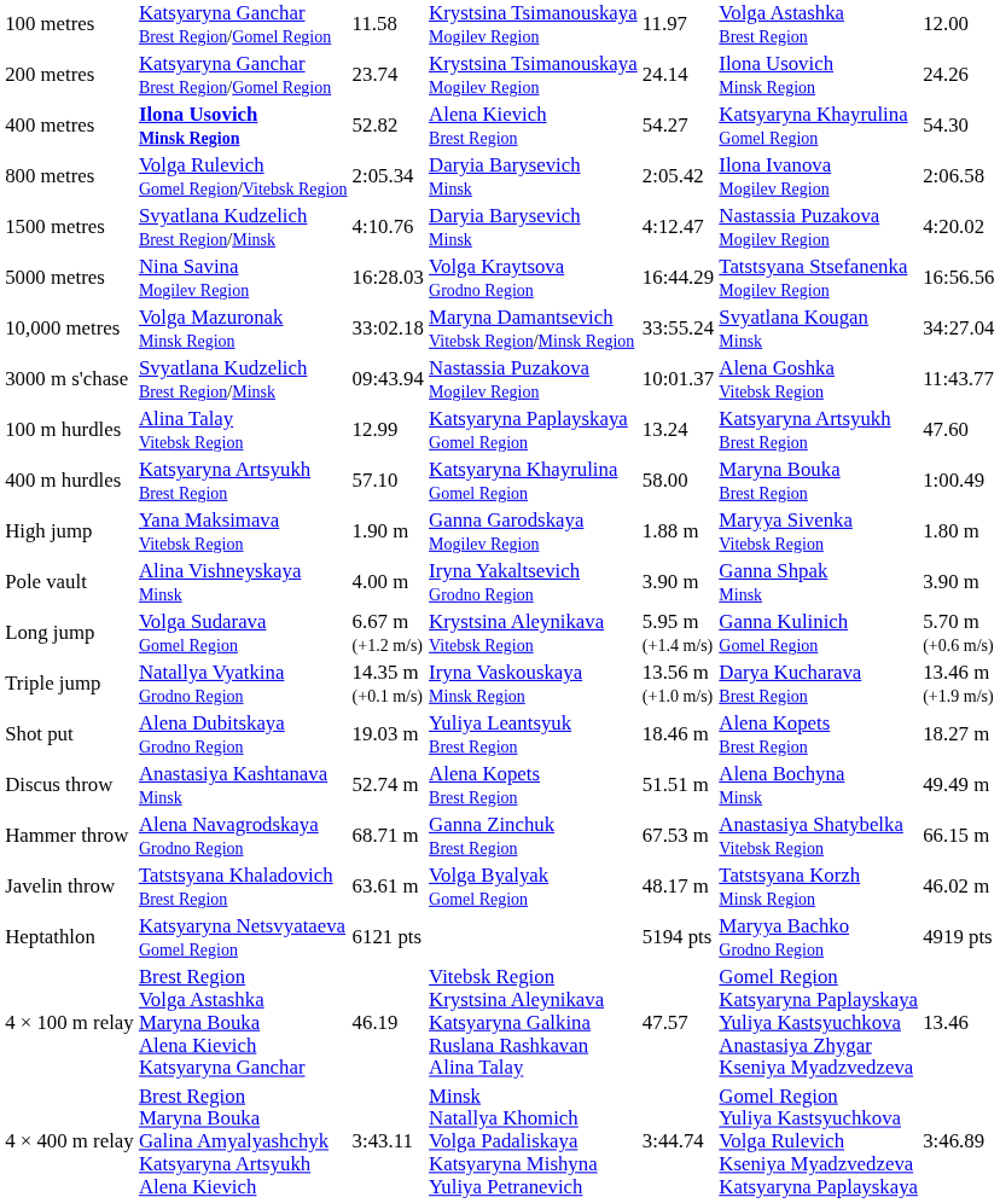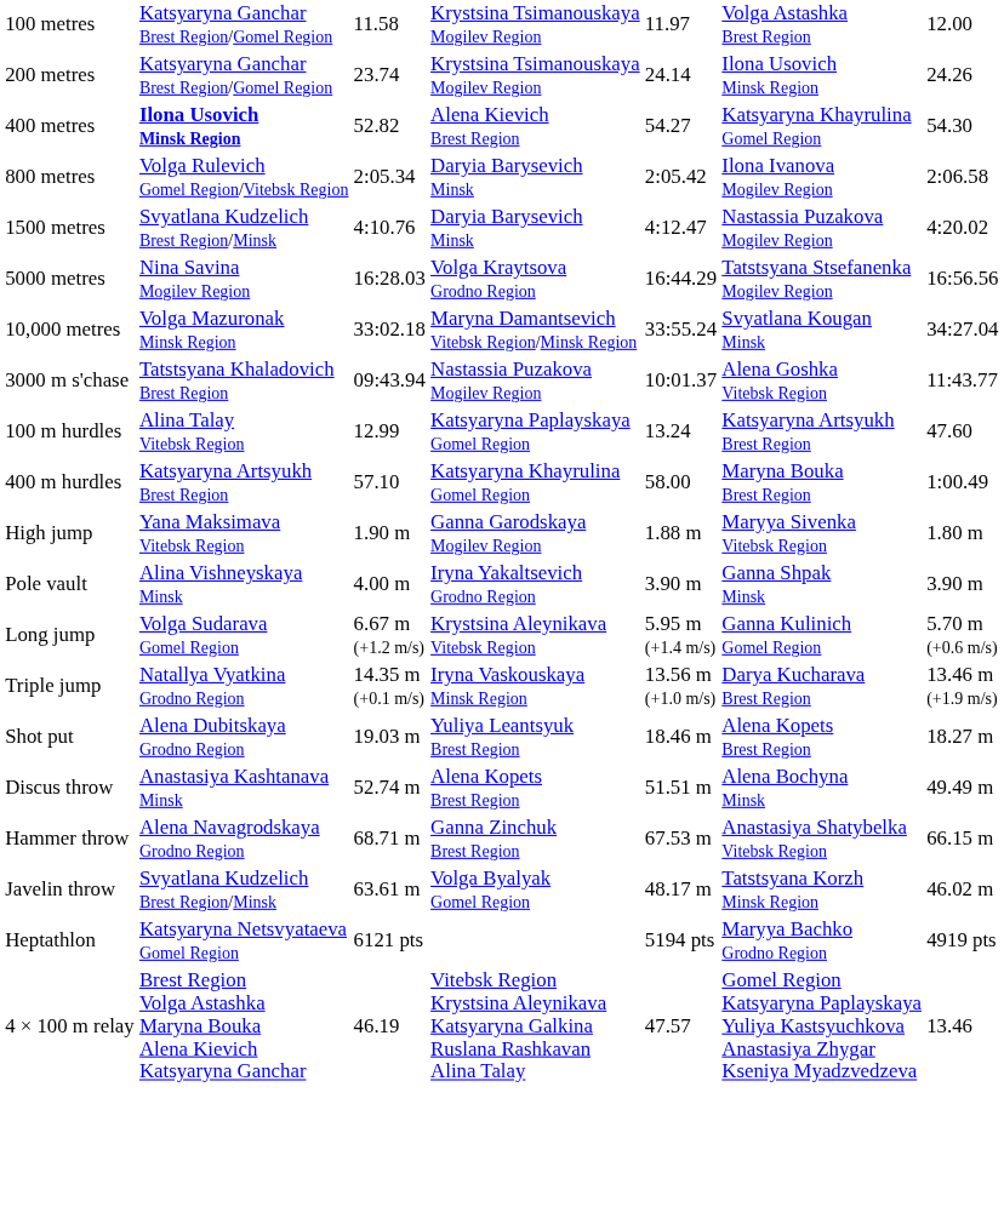3000 m s'chase | column 2: Svyatlana Kudzelich Brest Region/Minsk -> Tatstsyana Khaladovich Brest Region
Javelin throw | column 2: Tatstsyana Khaladovich Brest Region -> Svyatlana Kudzelich Brest Region/Minsk
- row: 4 × 400 m relay | Brest Region Maryna Bouka Galina Amyalyashchyk Katsyaryna Artsyukh Alena Kievich | 3:43.11 | Minsk Natallya Khomich Volga Padaliskaya Katsyaryna Mishyna Yuliya Petranevich | 3:44.74 | Gomel Region Yuliya Kastsyuchkova Volga Rulevich Kseniya Myadzvedzeva Katsyaryna Paplayskaya | 3:46.89
